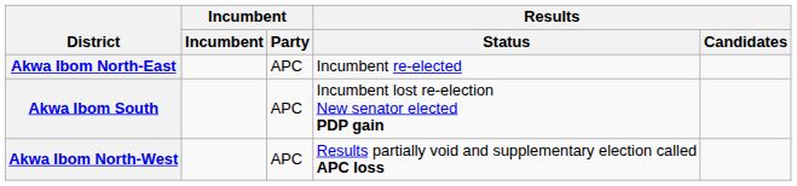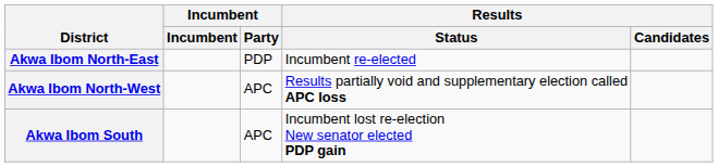Akwa Ibom North-East | Incumbent / Party: APC -> PDP
rows swapped: Akwa Ibom North-West <-> Akwa Ibom South
